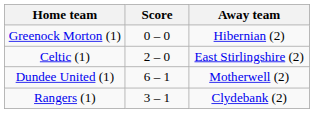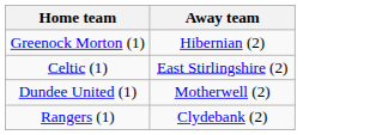- column: Score | 0 – 0 | 2 – 0 | 6 – 1 | 3 – 1
